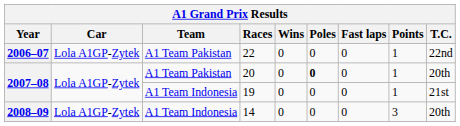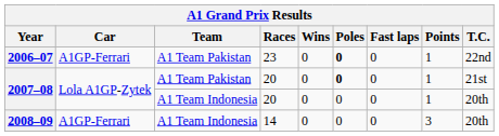2006–07 | Car: Lola A1GP-Zytek -> A1GP-Ferrari
2006–07 | Races: 22 -> 23
2006–07 | Poles: normal -> bold
2007–08 / A1 Team Pakistan | T.C.: 20th -> 21st
2007–08 / A1 Team Indonesia | Races: 19 -> 20
2007–08 / A1 Team Indonesia | T.C.: 21st -> 20th
2008–09 | Car: Lola A1GP-Zytek -> A1GP-Ferrari
